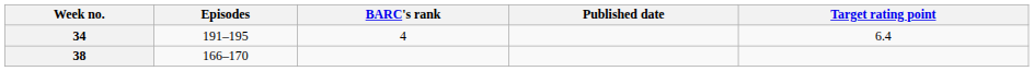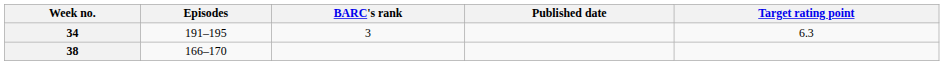34 | BARC's rank: 4 -> 3
34 | Target rating point: 6.4 -> 6.3
